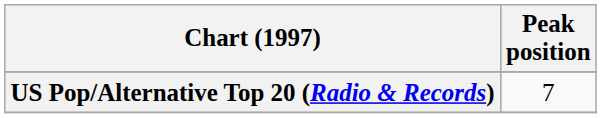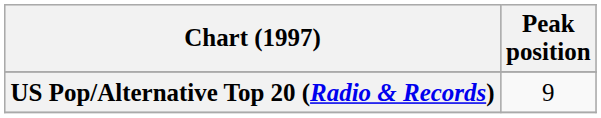US Pop/Alternative Top 20 (Radio & Records) | Peak position: 7 -> 9
